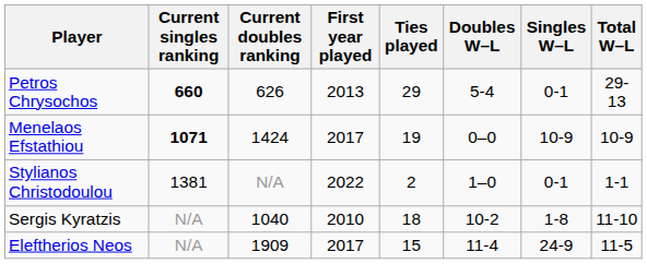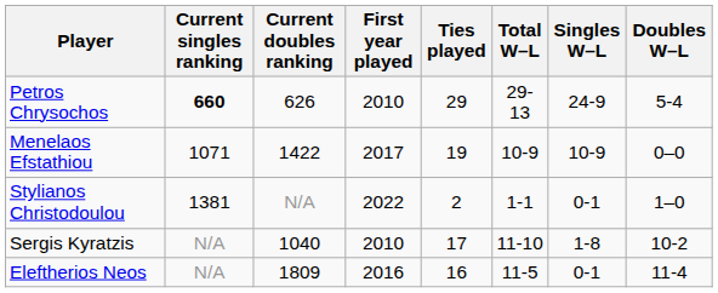columns swapped: Total W–L <-> Doubles W–L
Petros Chrysochos | First year played: 2013 -> 2010
Petros Chrysochos | Singles W–L: 0-1 -> 24-9
Menelaos Efstathiou | Current singles ranking: bold -> normal
Menelaos Efstathiou | Current doubles ranking: 1424 -> 1422
Sergis Kyratzis | Ties played: 18 -> 17
Eleftherios Neos | Current doubles ranking: 1909 -> 1809
Eleftherios Neos | First year played: 2017 -> 2016
Eleftherios Neos | Ties played: 15 -> 16
Eleftherios Neos | Singles W–L: 24-9 -> 0-1
